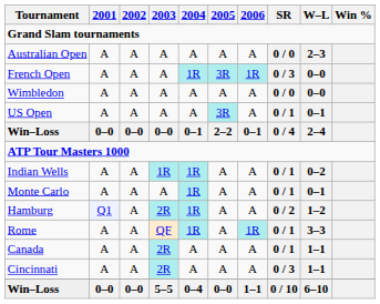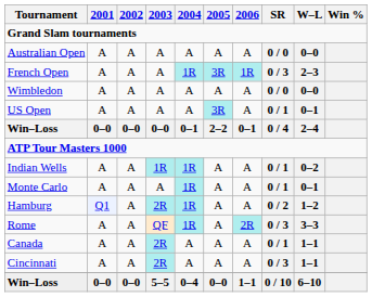Australian Open | W–L: 2–3 -> 0–0
French Open | W–L: 0–0 -> 2–3
Rome | 2006: 1R -> 2R
Rome | SR: 0 / 1 -> 0 / 3
